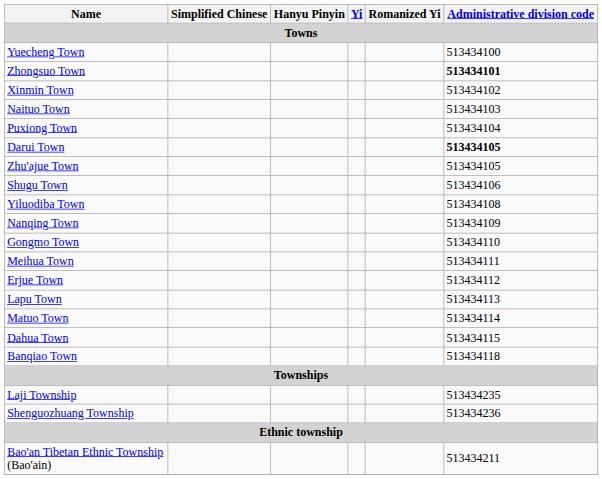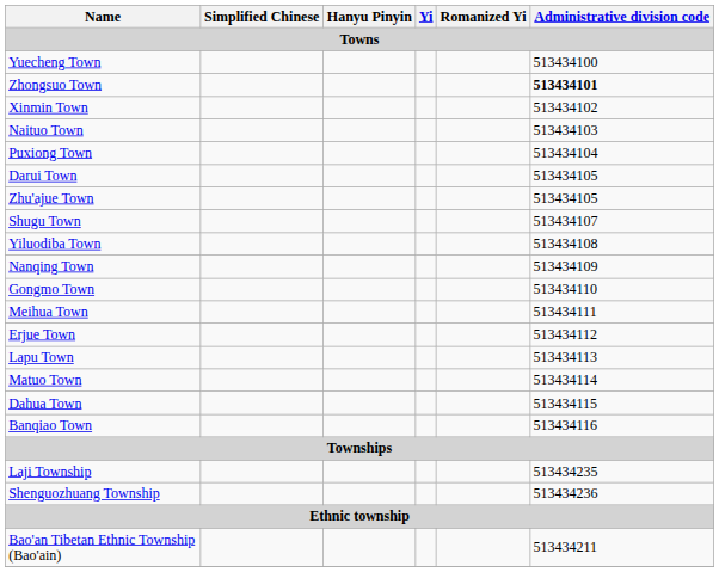Darui Town | Administrative division code: bold -> normal
Shugu Town | Administrative division code: 513434106 -> 513434107
Banqiao Town | Administrative division code: 513434118 -> 513434116
